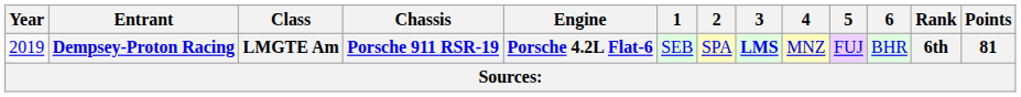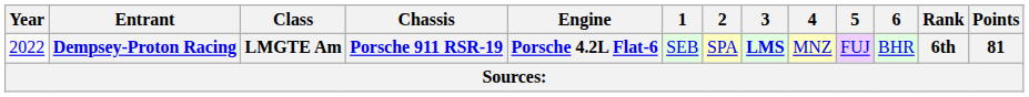Dempsey-Proton Racing | Year: 2019 -> 2022
